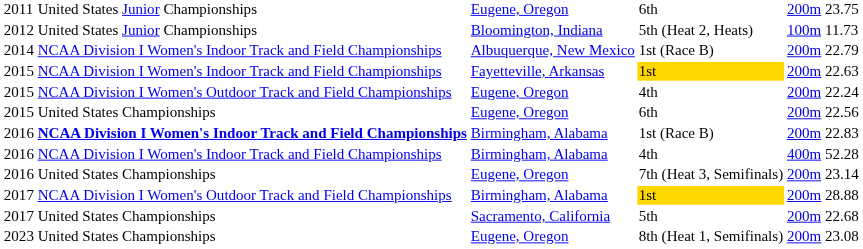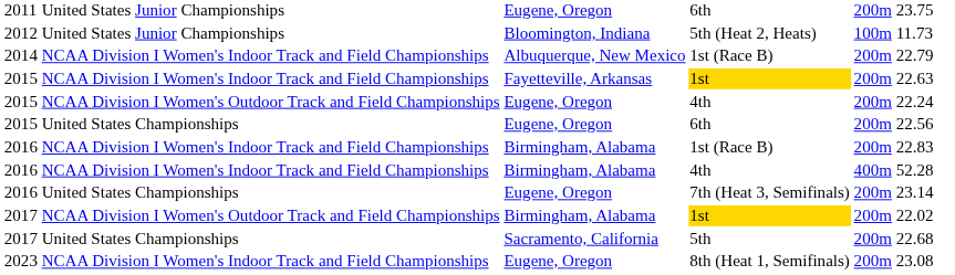2016 / 1st (Race B) | column 2: bold -> normal
2017 / 1st | column 6: 28.88 -> 22.02
8th (Heat 1, Semifinals) | column 2: United States Championships -> NCAA Division I Women's Indoor Track and Field Championships
